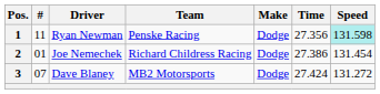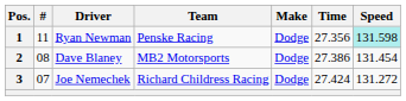2 | #: 01 -> 08
2 | Driver: Joe Nemechek -> Dave Blaney
2 | Team: Richard Childress Racing -> MB2 Motorsports
3 | Driver: Dave Blaney -> Joe Nemechek
3 | Team: MB2 Motorsports -> Richard Childress Racing
